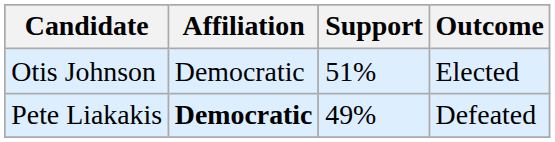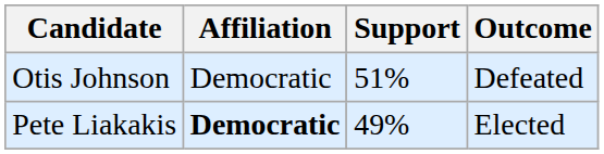Otis Johnson | Outcome: Elected -> Defeated
Pete Liakakis | Outcome: Defeated -> Elected
